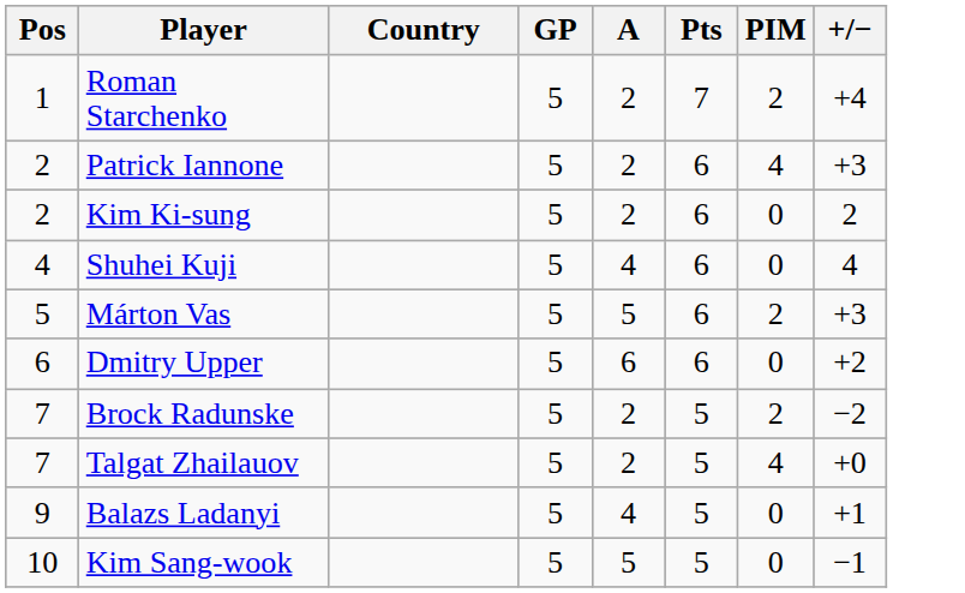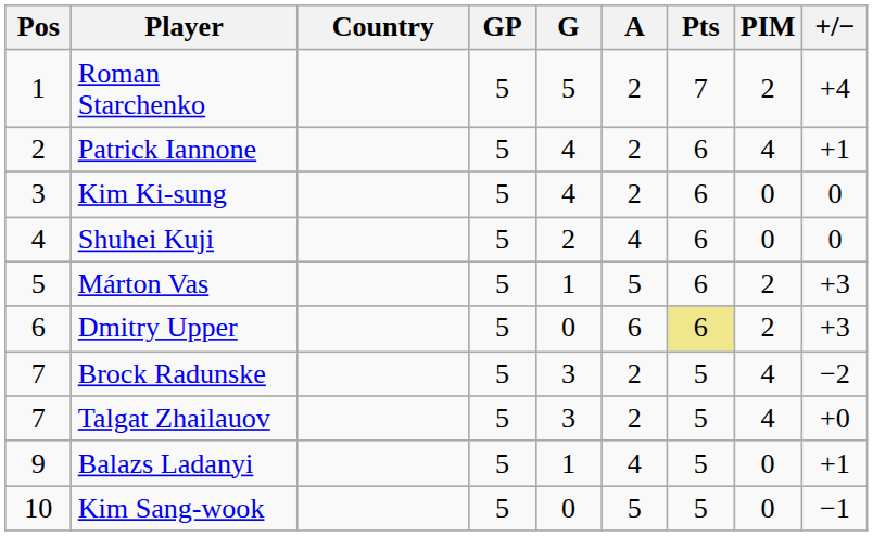+ column: G | 5 | 4 | 4 | 2 | 1 | 0 | 3 | 3 | 1 | 0
Patrick Iannone | +/−: +3 -> +1
Kim Ki-sung | Pos: 2 -> 3
Kim Ki-sung | +/−: 2 -> 0
Shuhei Kuji | +/−: 4 -> 0
Dmitry Upper | Pts: no background -> khaki background
Dmitry Upper | PIM: 0 -> 2
Dmitry Upper | +/−: +2 -> +3
Brock Radunske | PIM: 2 -> 4
